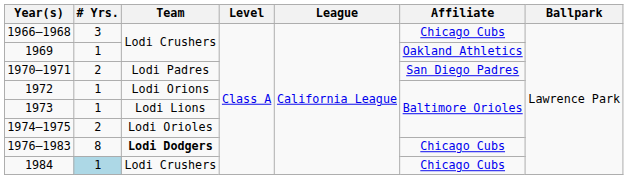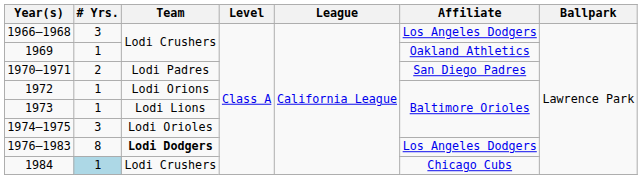1966–1968 | Affiliate: Chicago Cubs -> Los Angeles Dodgers
1974–1975 | # Yrs.: 2 -> 3
1976–1983 | Affiliate: Chicago Cubs -> Los Angeles Dodgers
